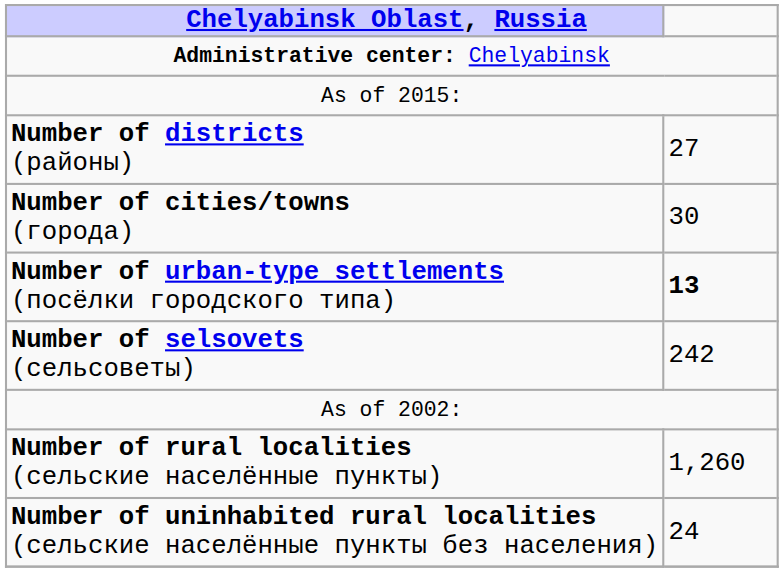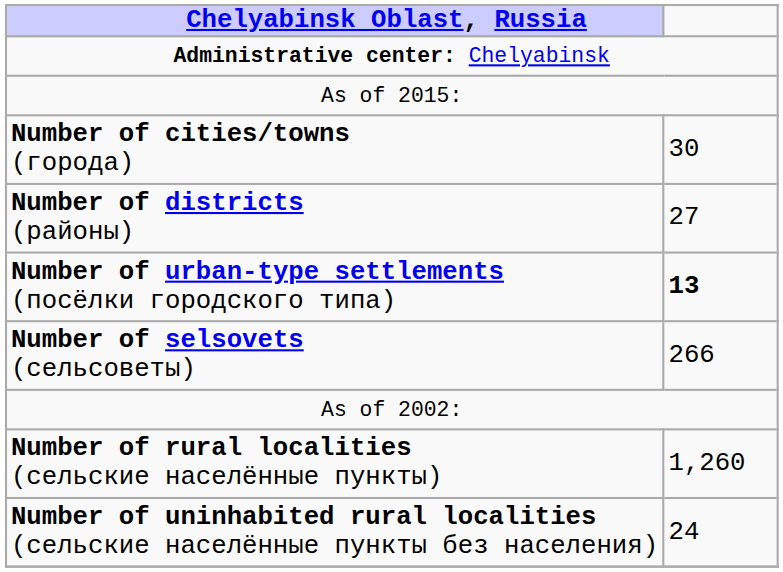rows swapped: Number of districts (районы) <-> Number of cities/towns (города)
Number of selsovets (сельсоветы) | column 2: 242 -> 266
